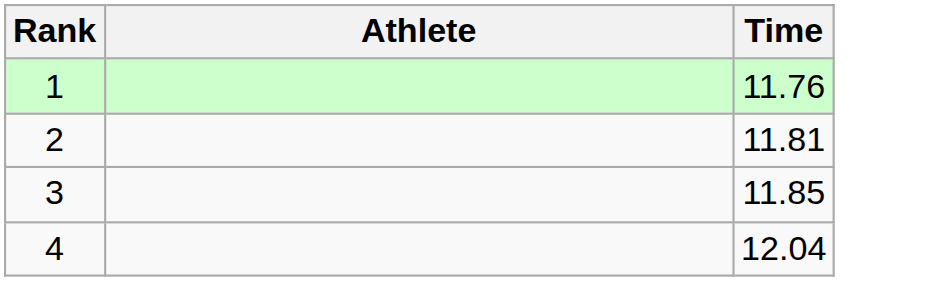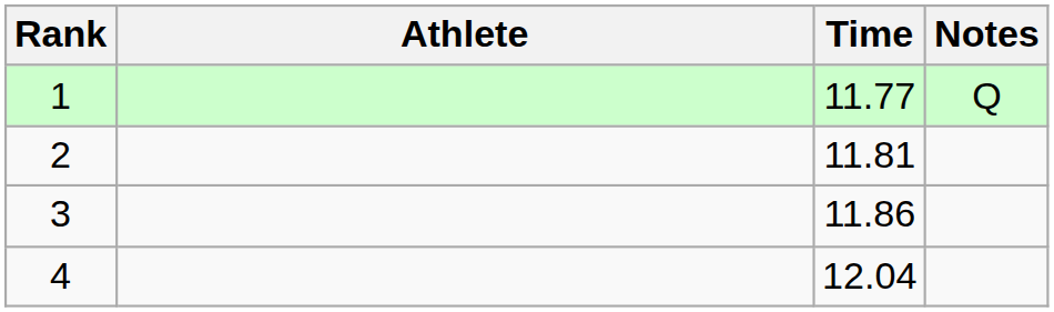+ column: Notes | Q
1 | Time: 11.76 -> 11.77
3 | Time: 11.85 -> 11.86
